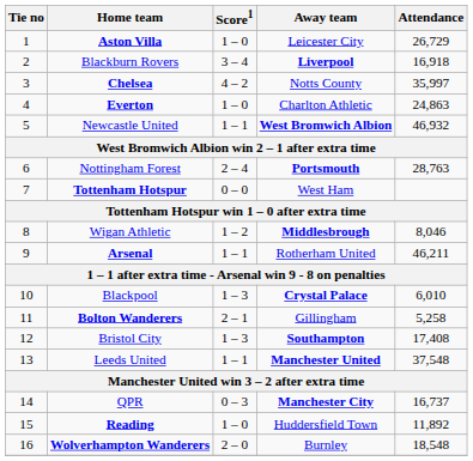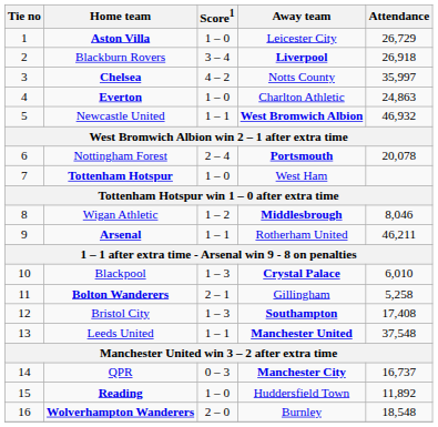Blackburn Rovers | Attendance: 16,918 -> 26,918
Nottingham Forest | Attendance: 28,763 -> 20,078
Tottenham Hotspur | Score1: 0 – 0 -> 1 – 0
